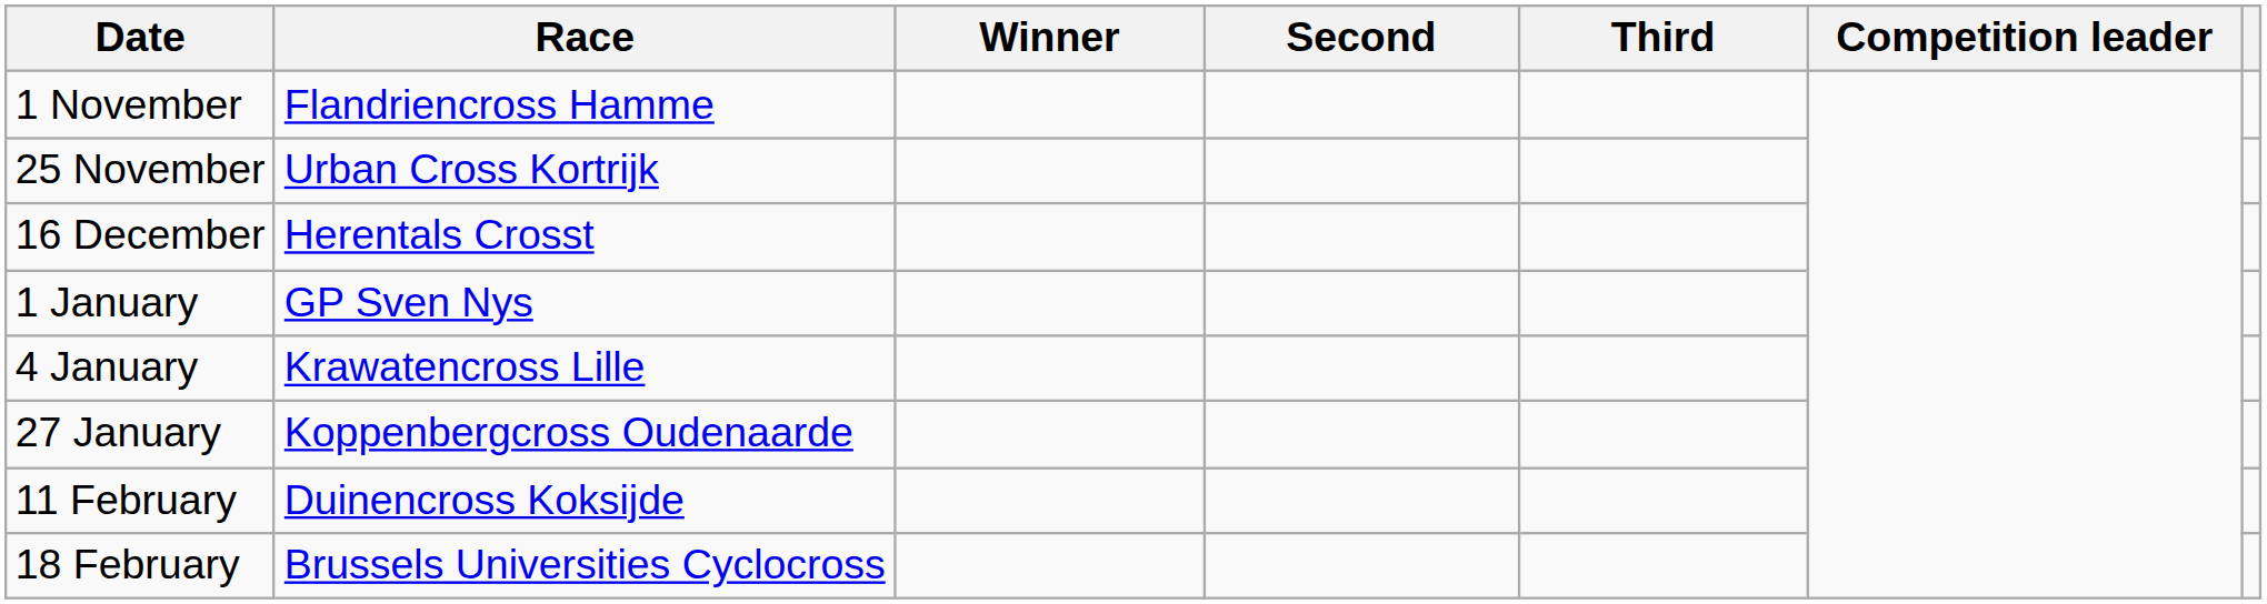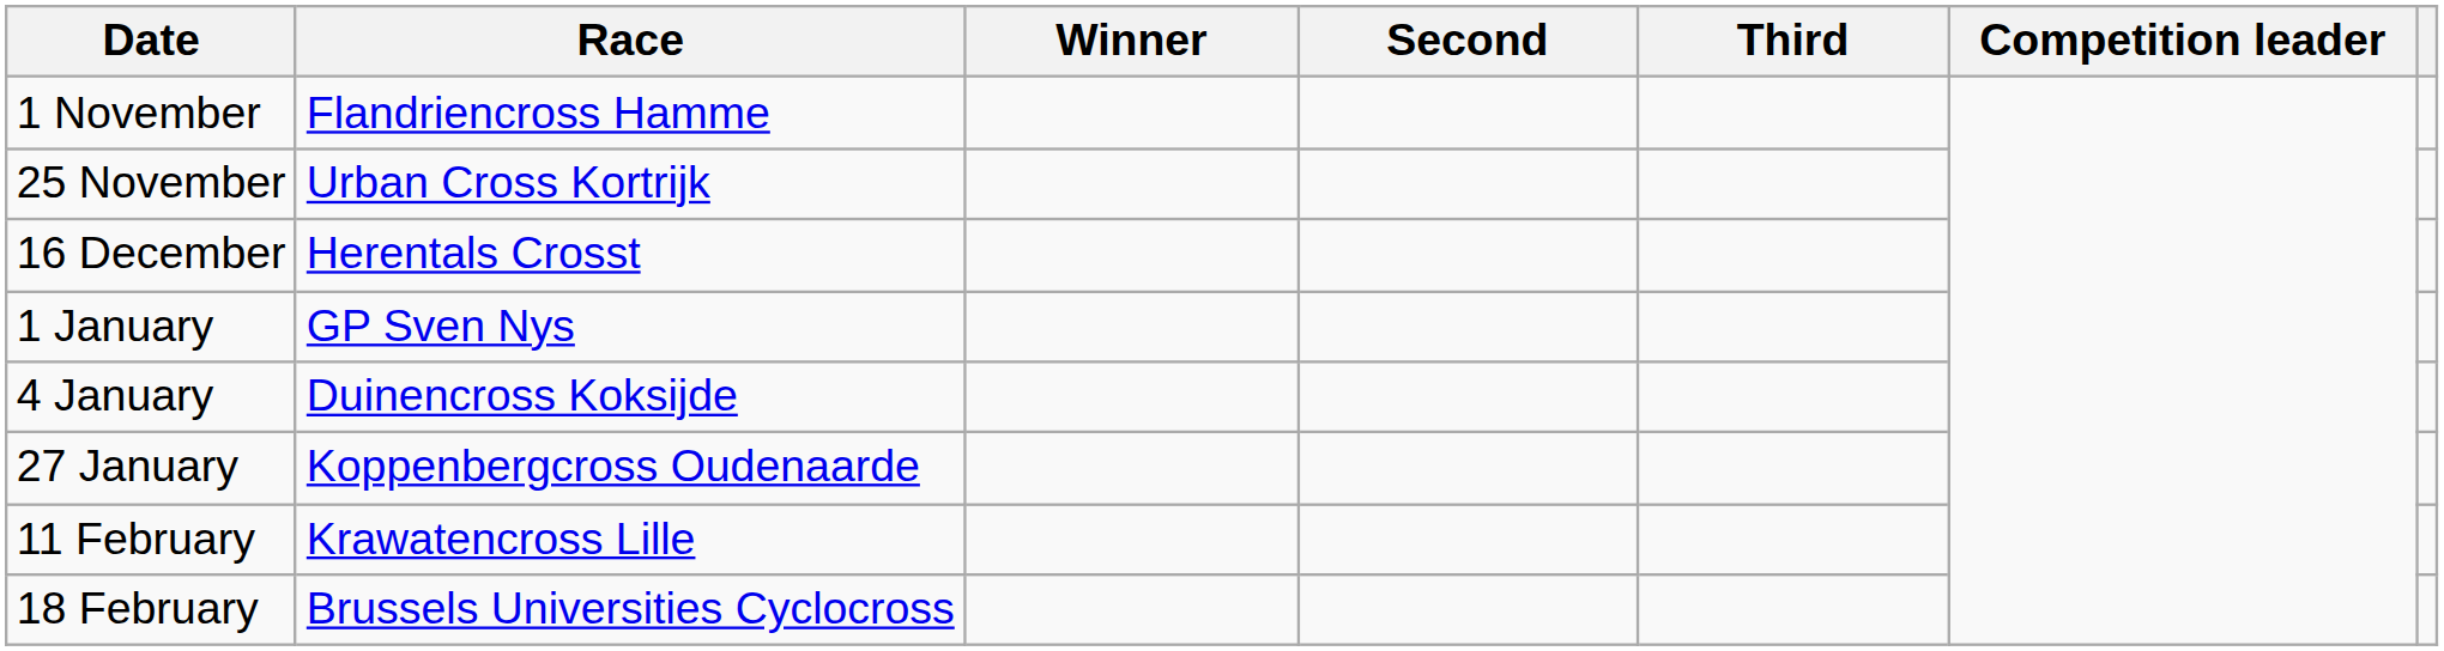4 January | Race: Krawatencross Lille -> Duinencross Koksijde
11 February | Race: Duinencross Koksijde -> Krawatencross Lille
